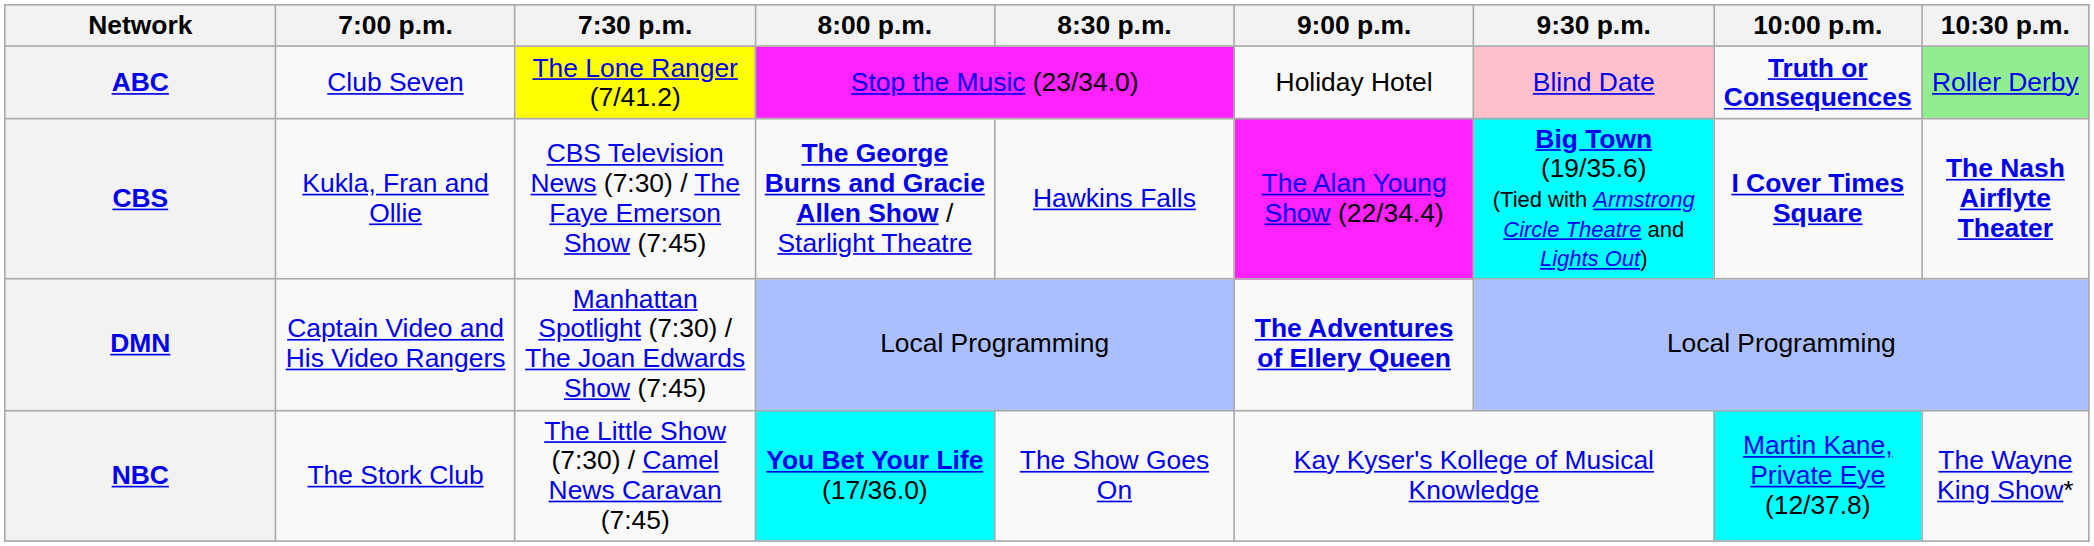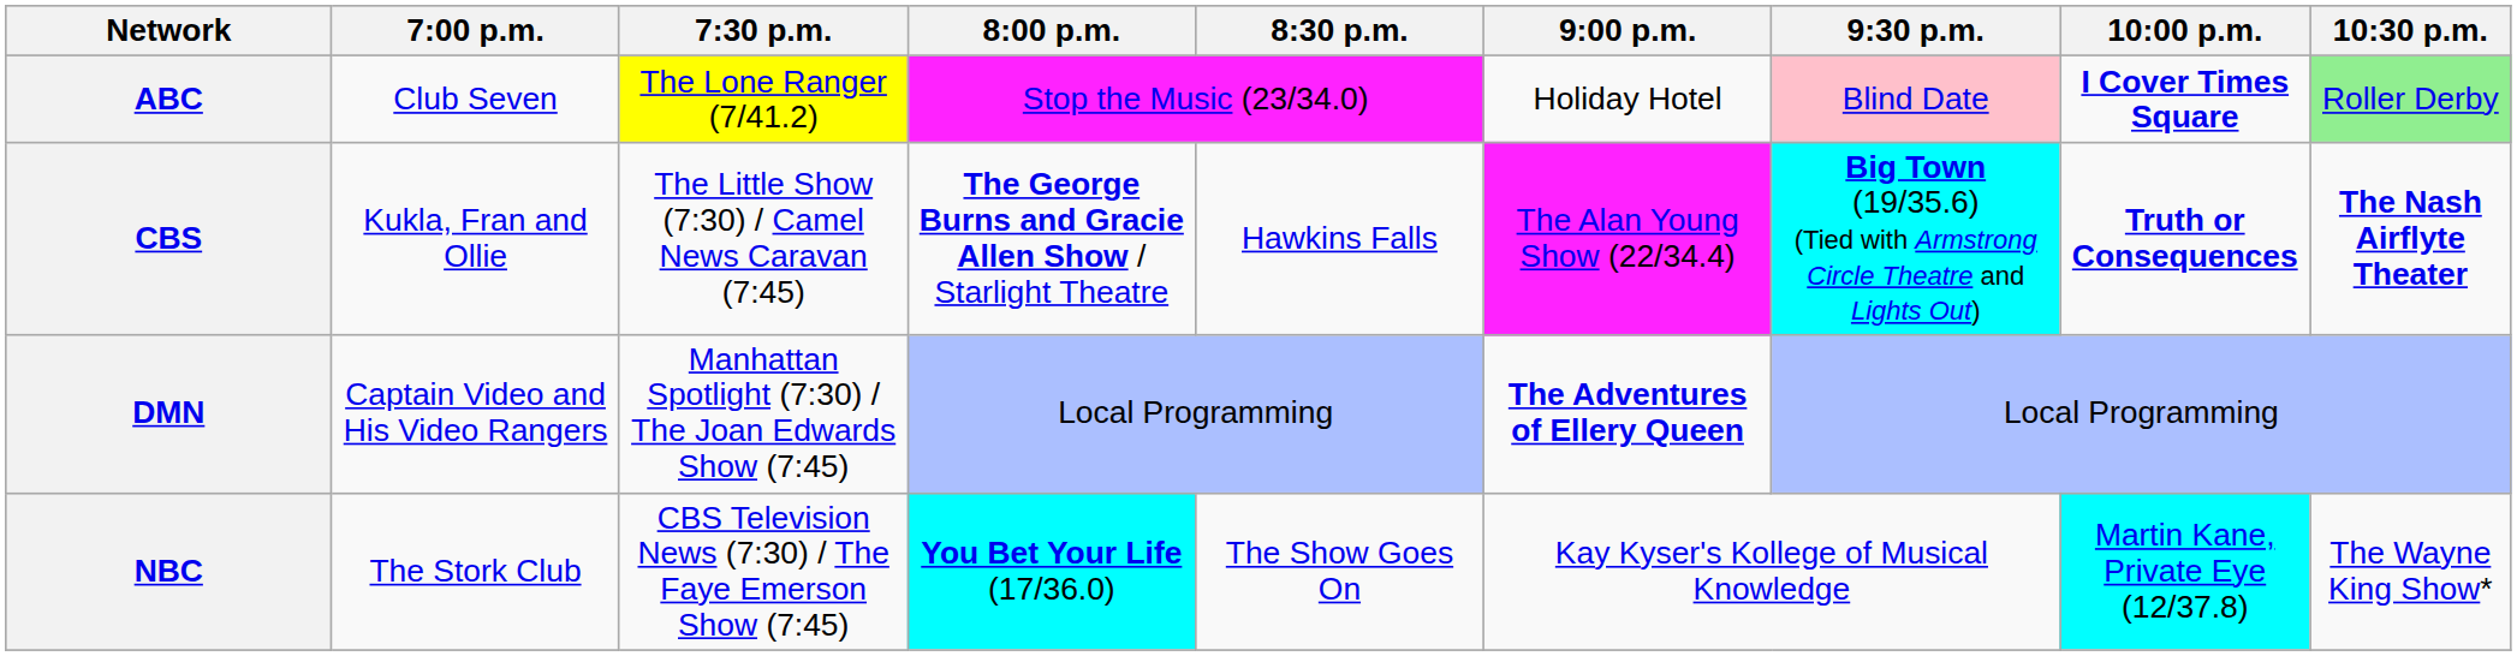ABC | 10:00 p.m.: Truth or Consequences -> I Cover Times Square
CBS | 7:30 p.m.: CBS Television News (7:30) / The Faye Emerson Show (7:45) -> The Little Show (7:30) / Camel News Caravan (7:45)
CBS | 10:00 p.m.: I Cover Times Square -> Truth or Consequences
NBC | 7:30 p.m.: The Little Show (7:30) / Camel News Caravan (7:45) -> CBS Television News (7:30) / The Faye Emerson Show (7:45)
